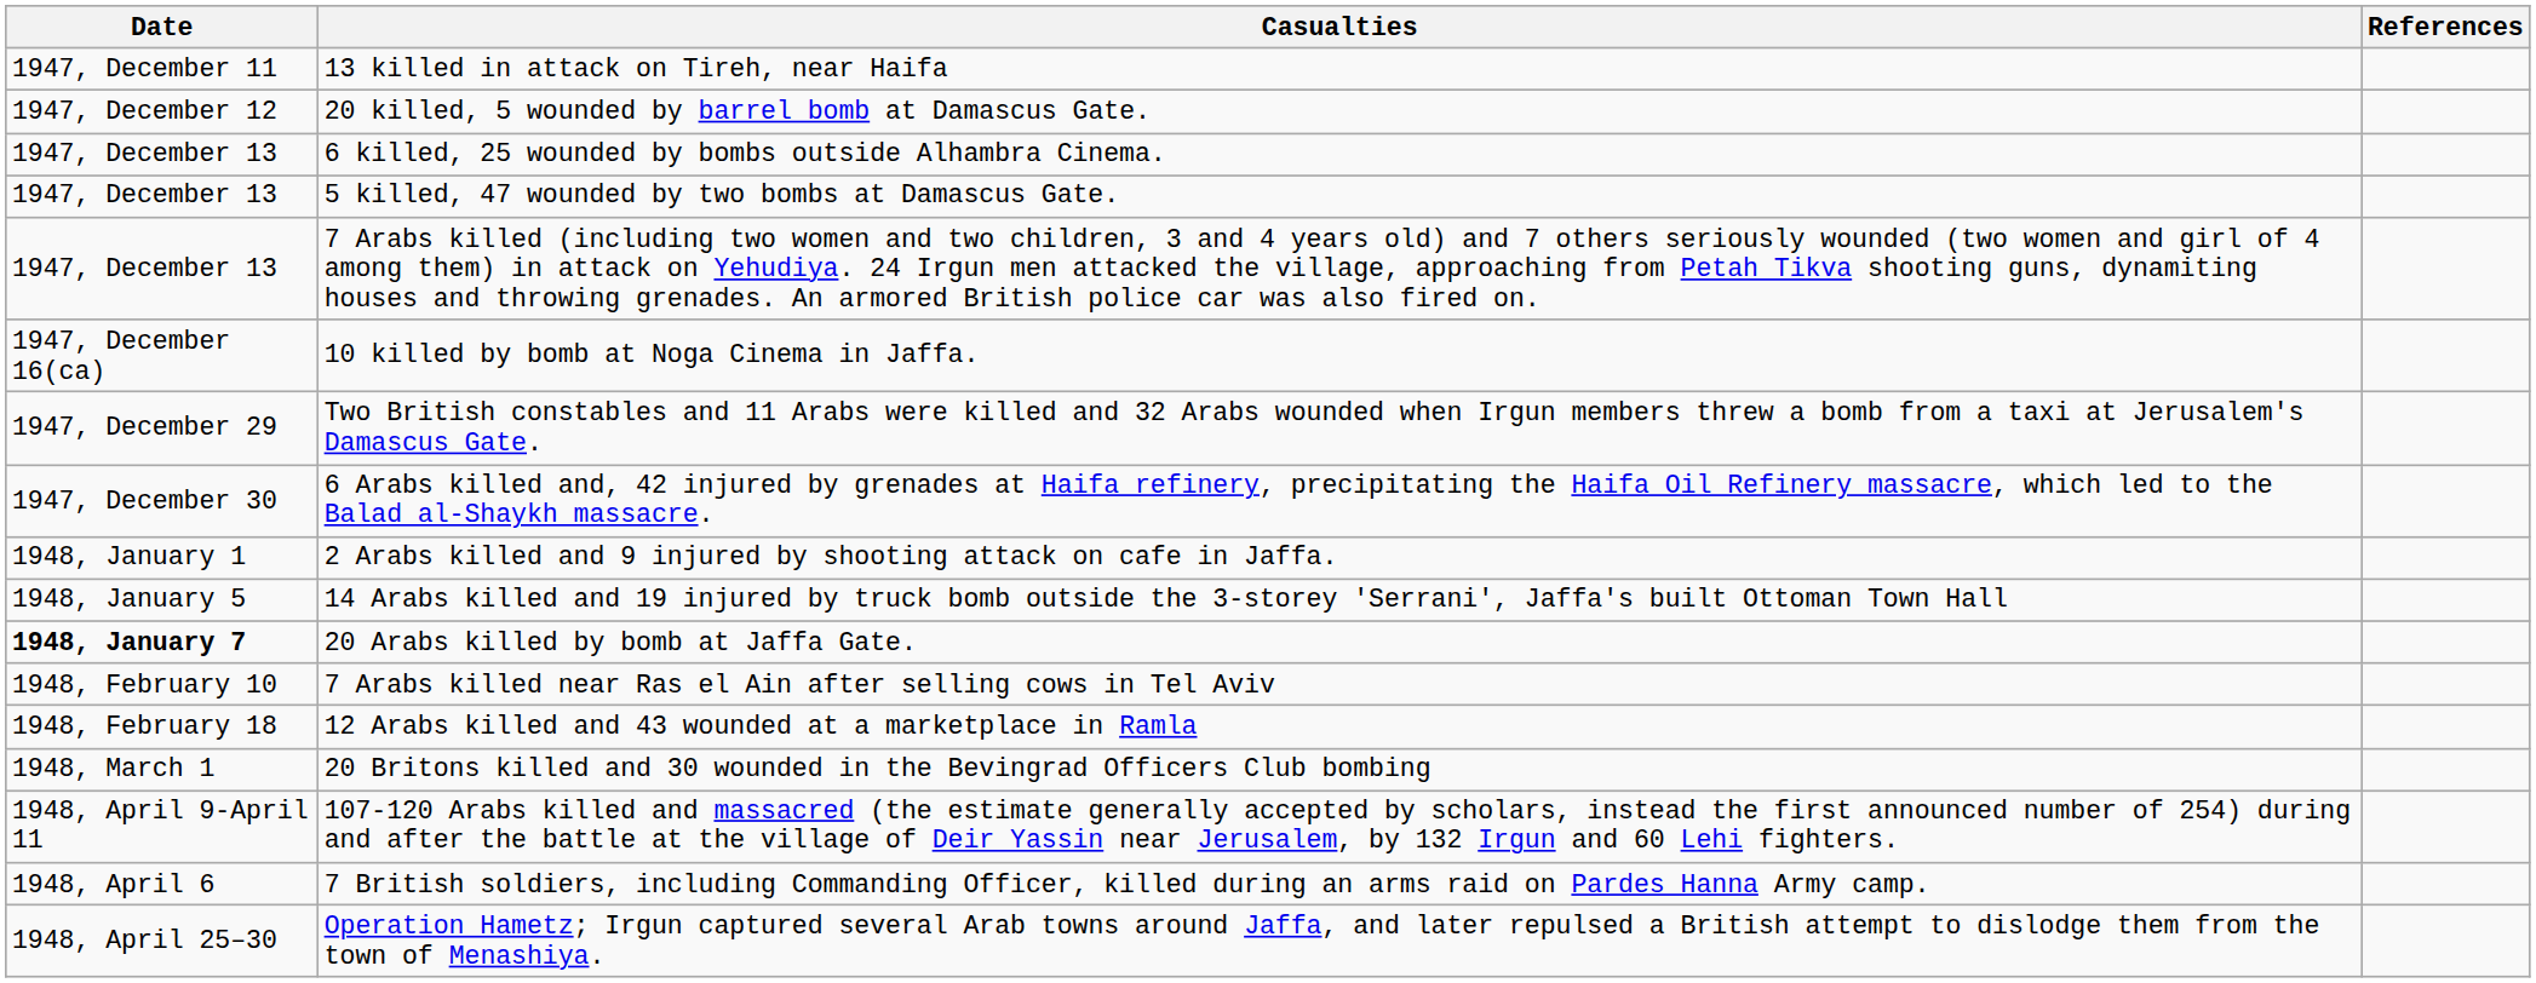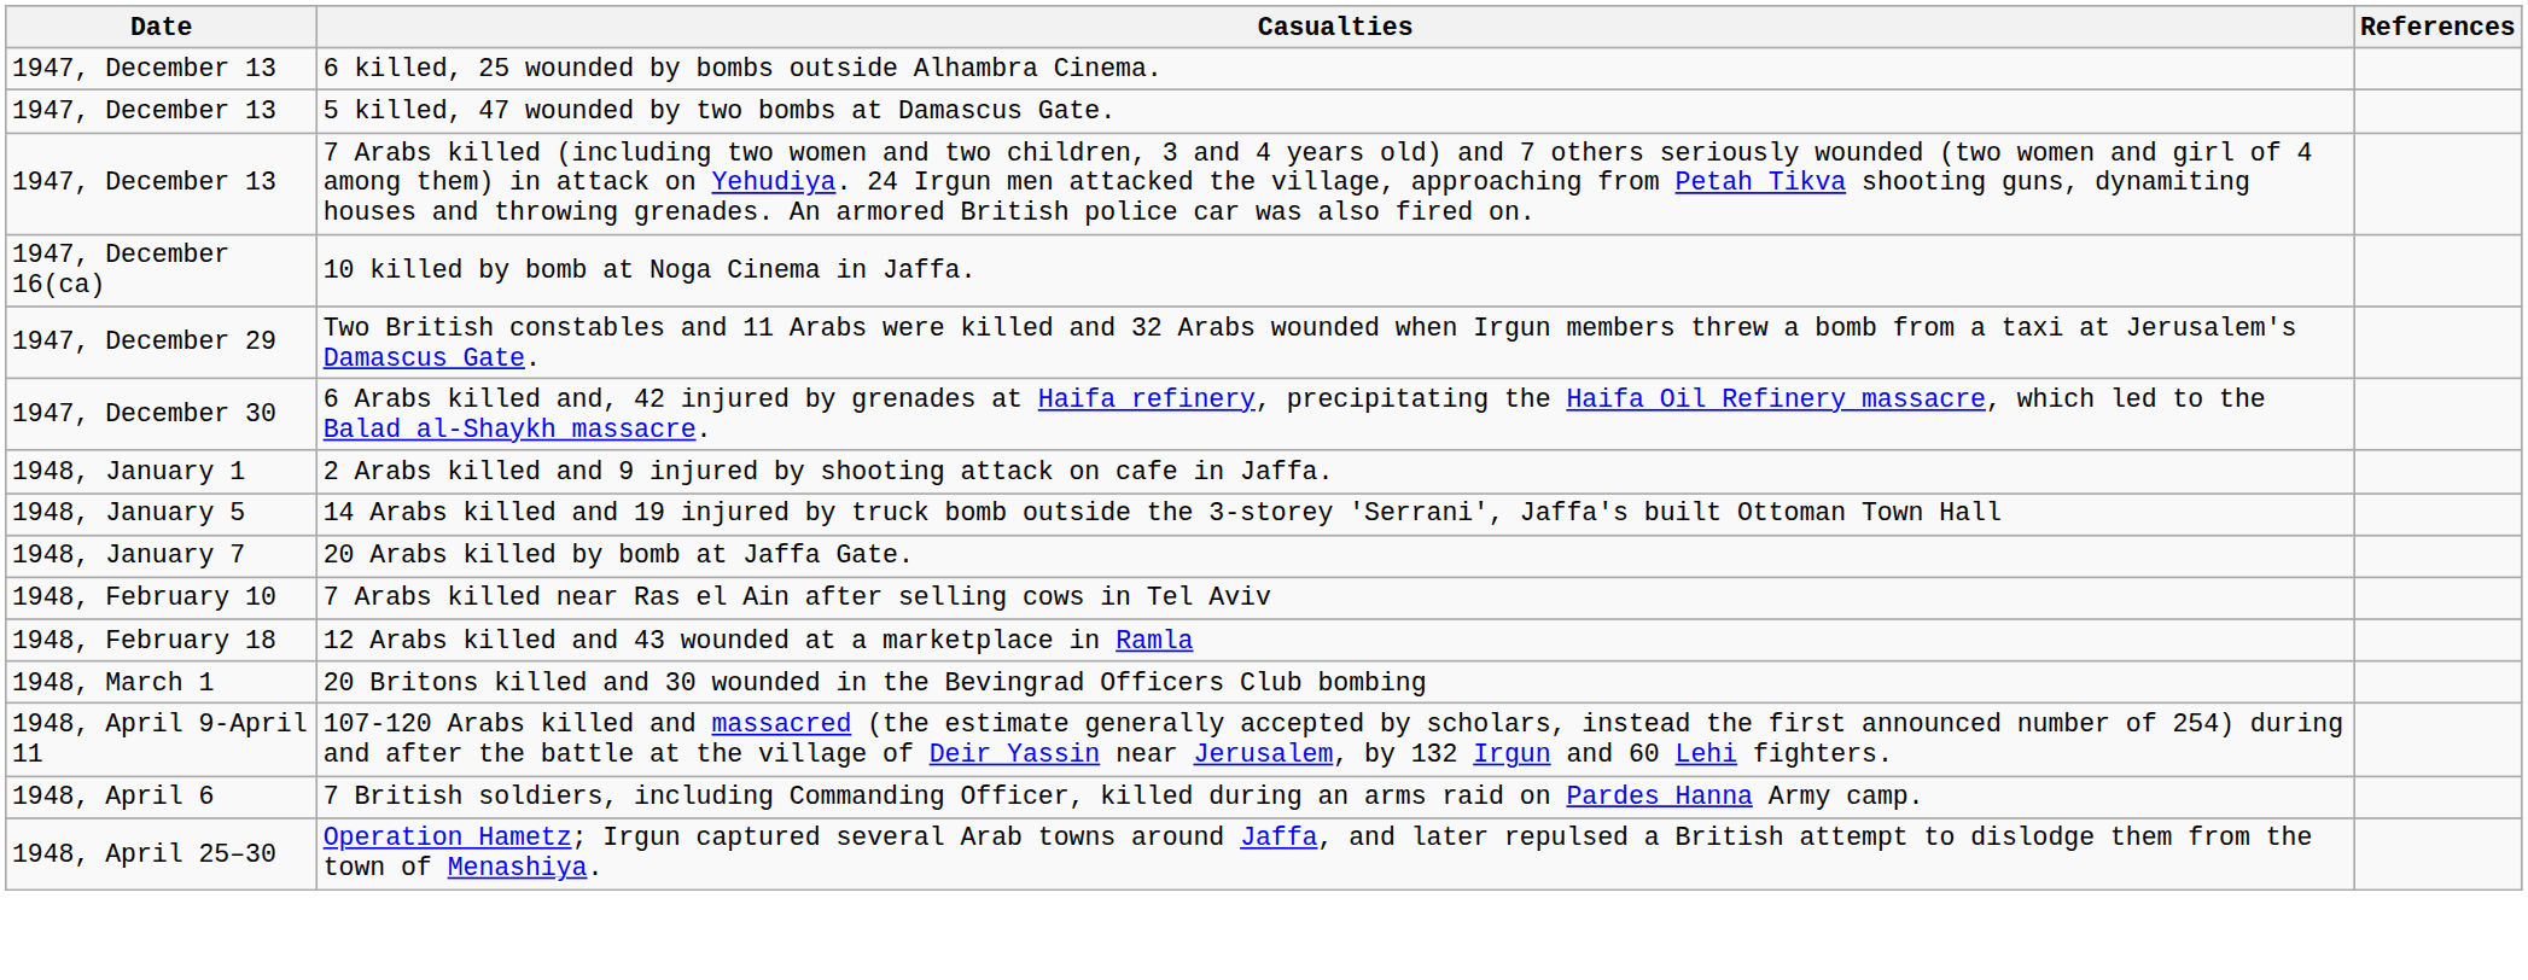- row: 1947, December 11 | 13 killed in attack on Tireh, near Haifa
- row: 1947, December 12 | 20 killed, 5 wounded by barrel bomb at Damascus Gate.
20 Arabs killed by bomb at Jaffa Gate. | Date: bold -> normal
